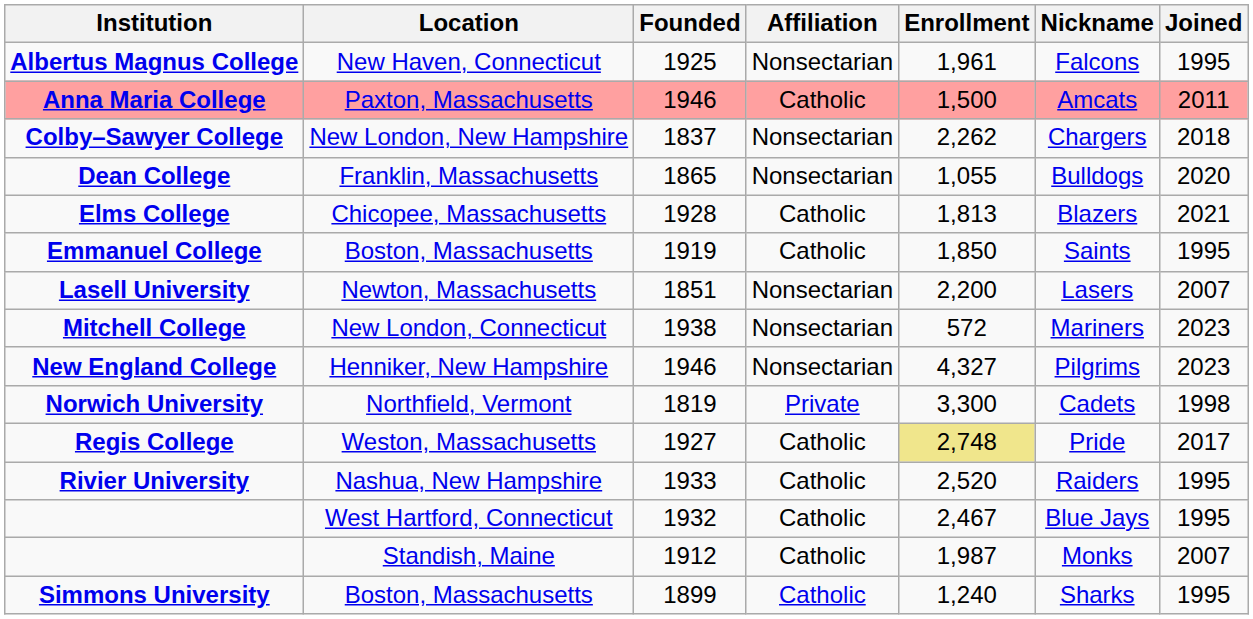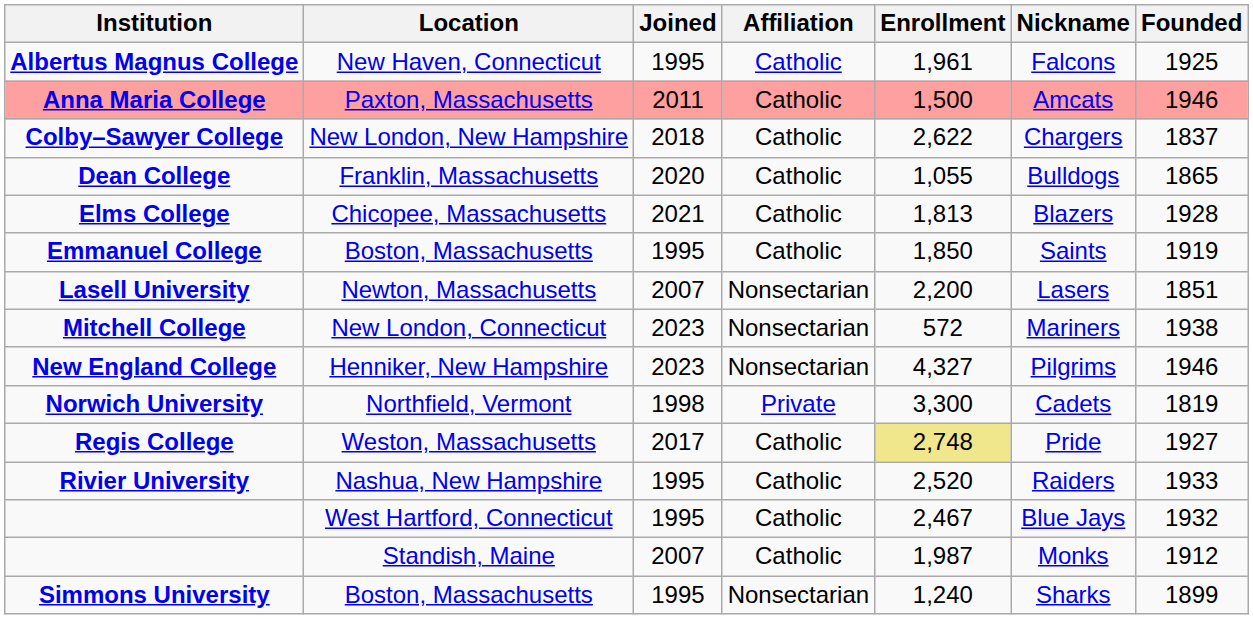columns swapped: Founded <-> Joined
Albertus Magnus College | Affiliation: Nonsectarian -> Catholic
Colby–Sawyer College | Affiliation: Nonsectarian -> Catholic
Colby–Sawyer College | Enrollment: 2,262 -> 2,622
Dean College | Affiliation: Nonsectarian -> Catholic
Simmons University | Affiliation: Catholic -> Nonsectarian
